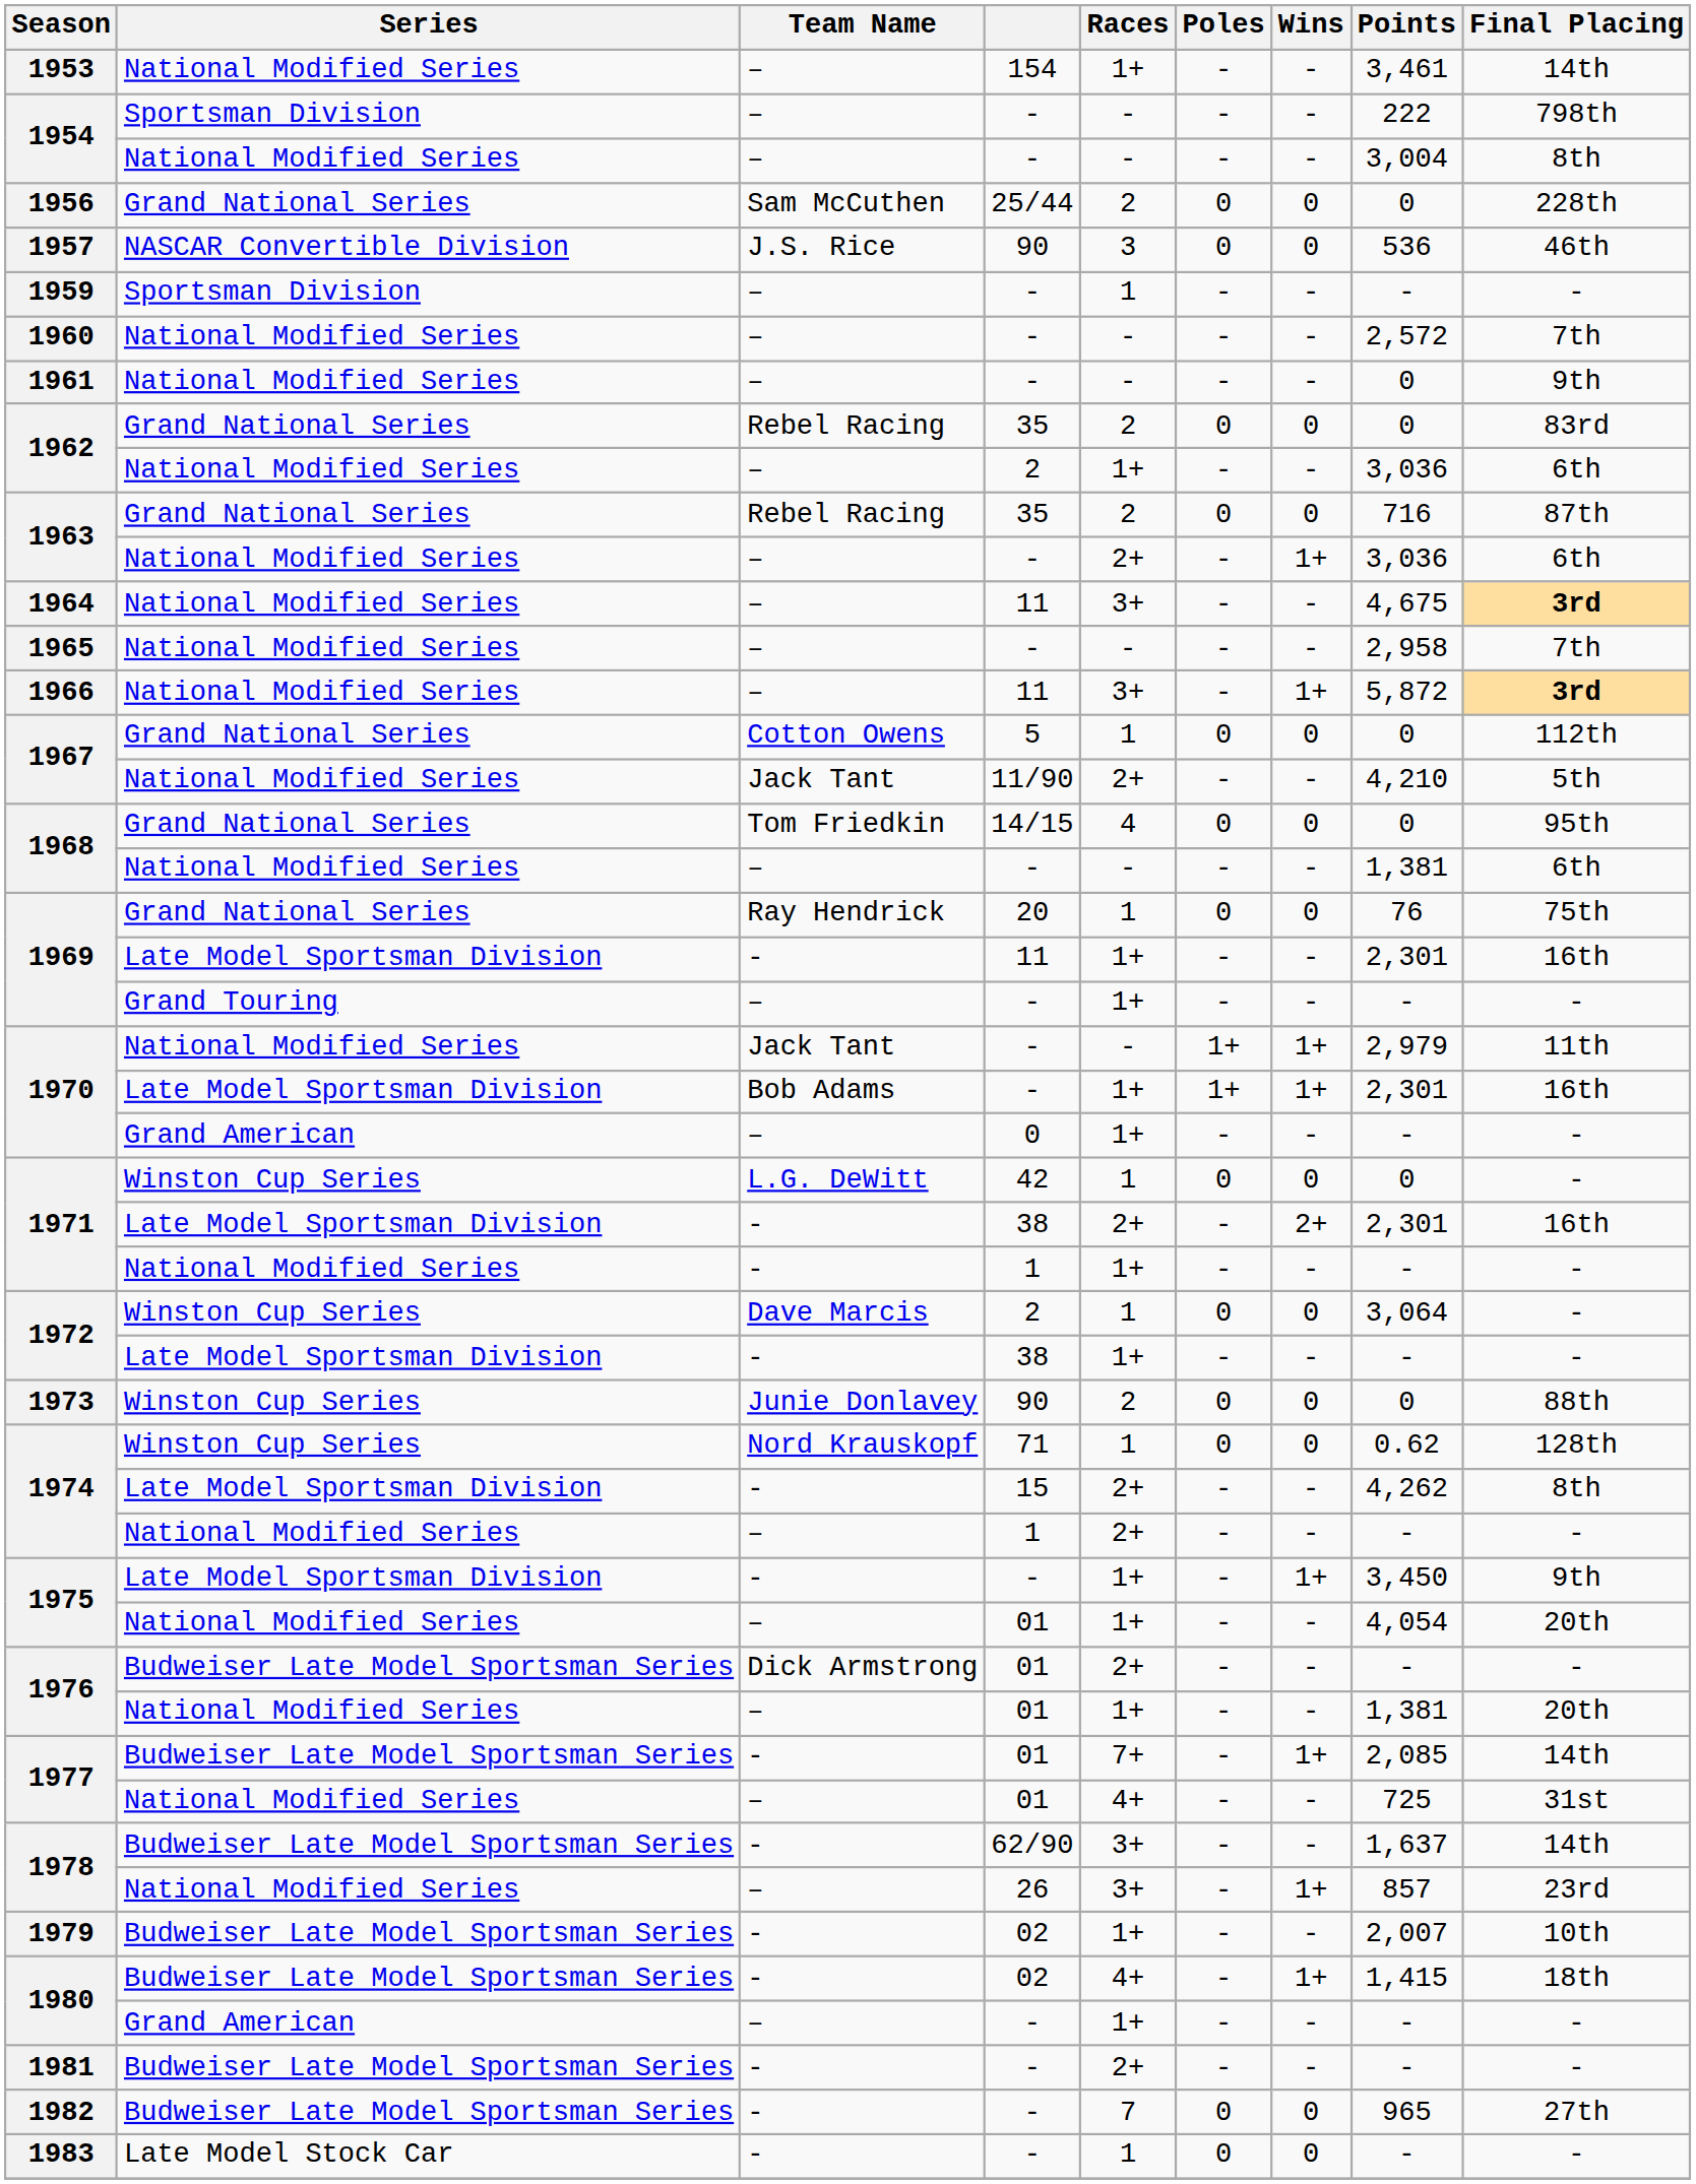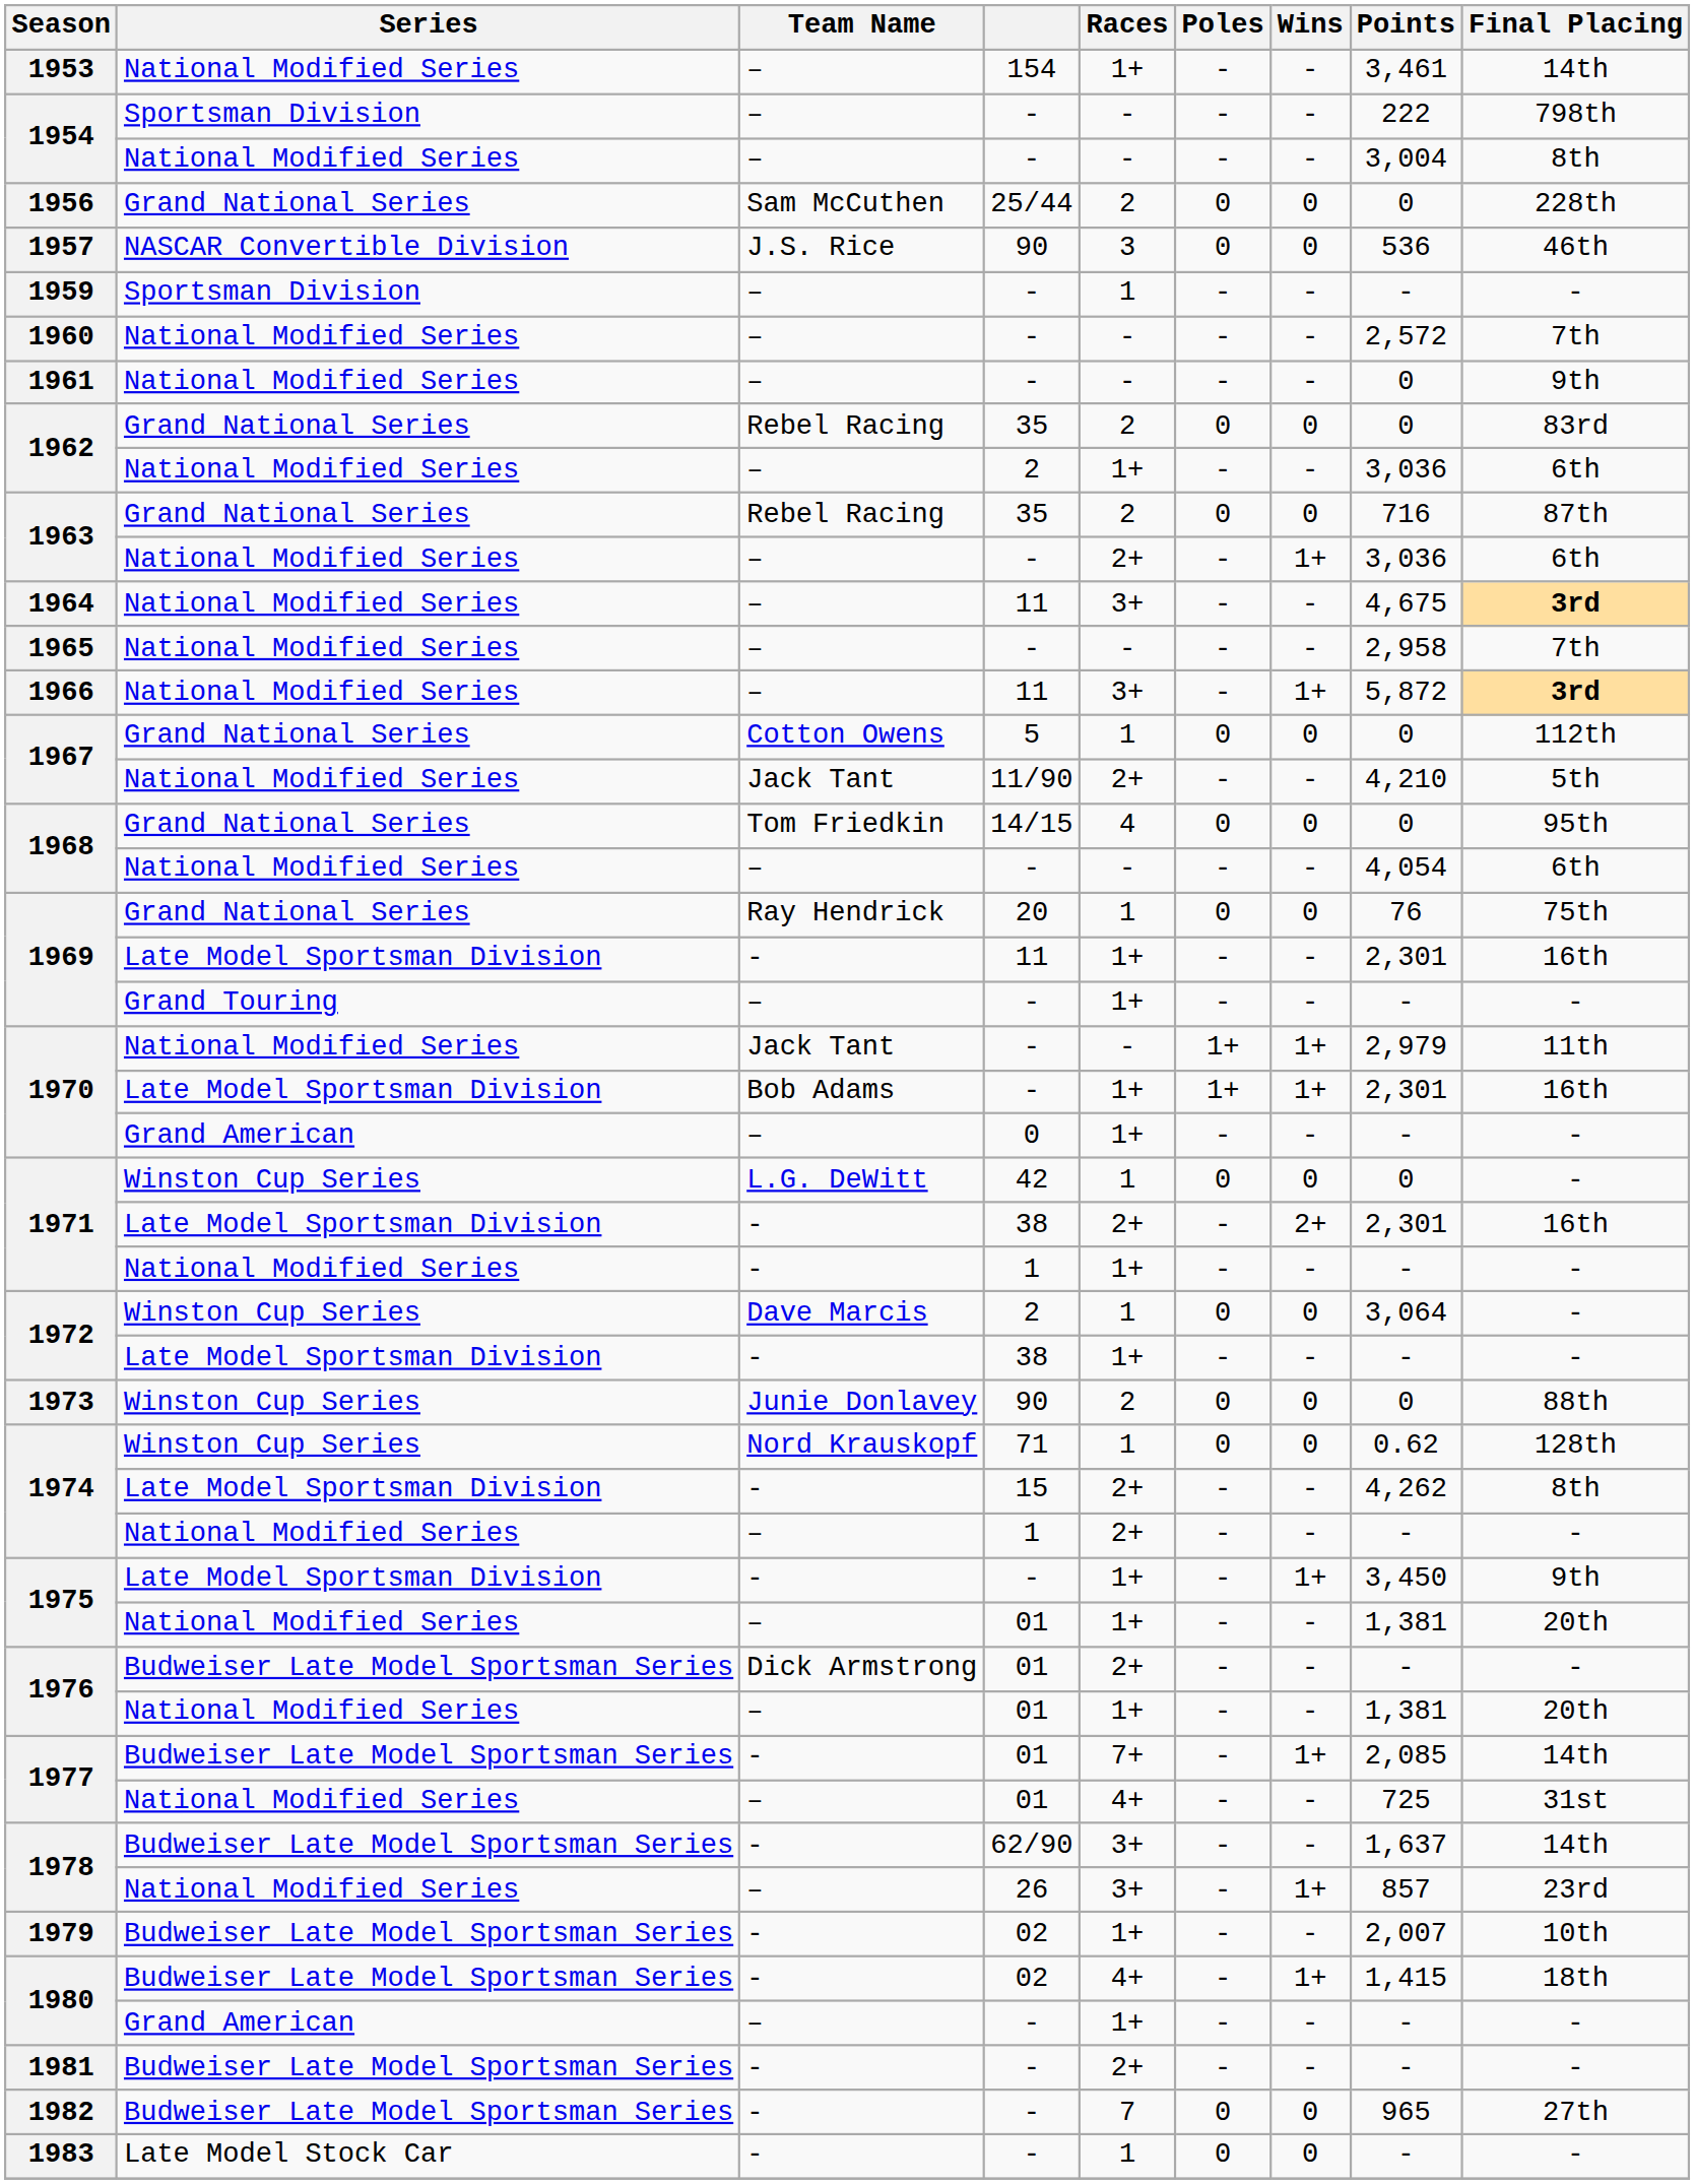1968 / National Modified Series | Points: 1,381 -> 4,054
1975 / National Modified Series | Points: 4,054 -> 1,381
